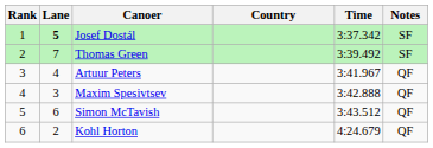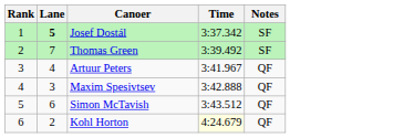- column: Country
Kohl Horton | Time: no background -> lightyellow background
